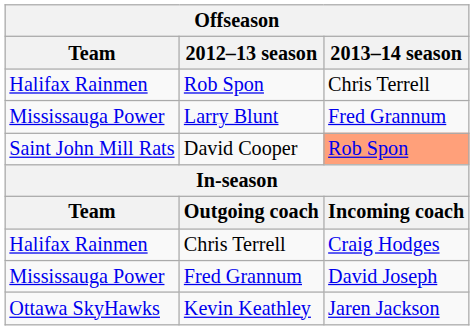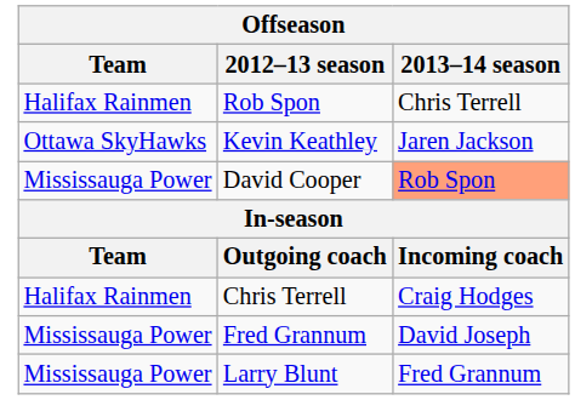rows swapped: Larry Blunt <-> Kevin Keathley
David Cooper | Team: Saint John Mill Rats -> Mississauga Power
